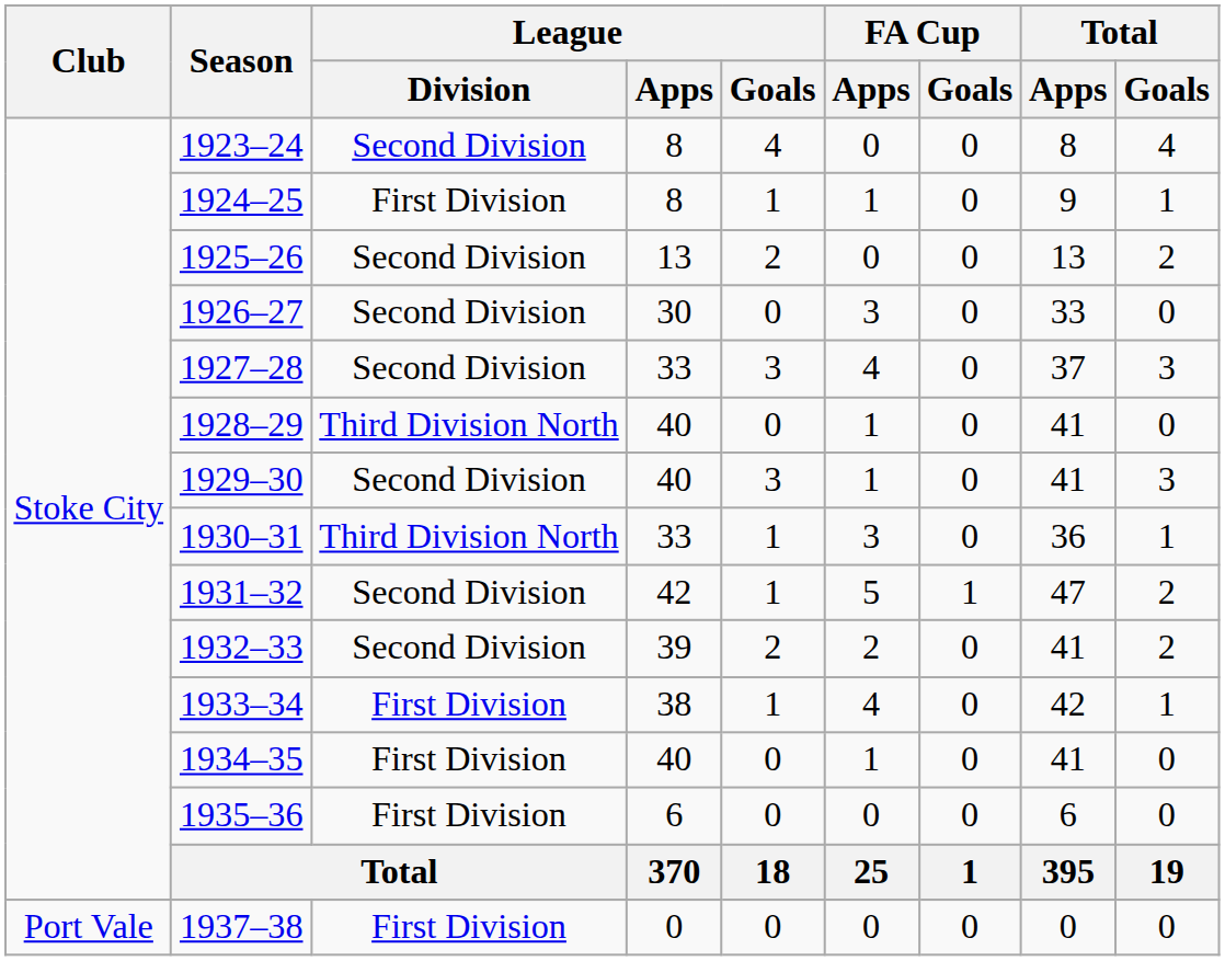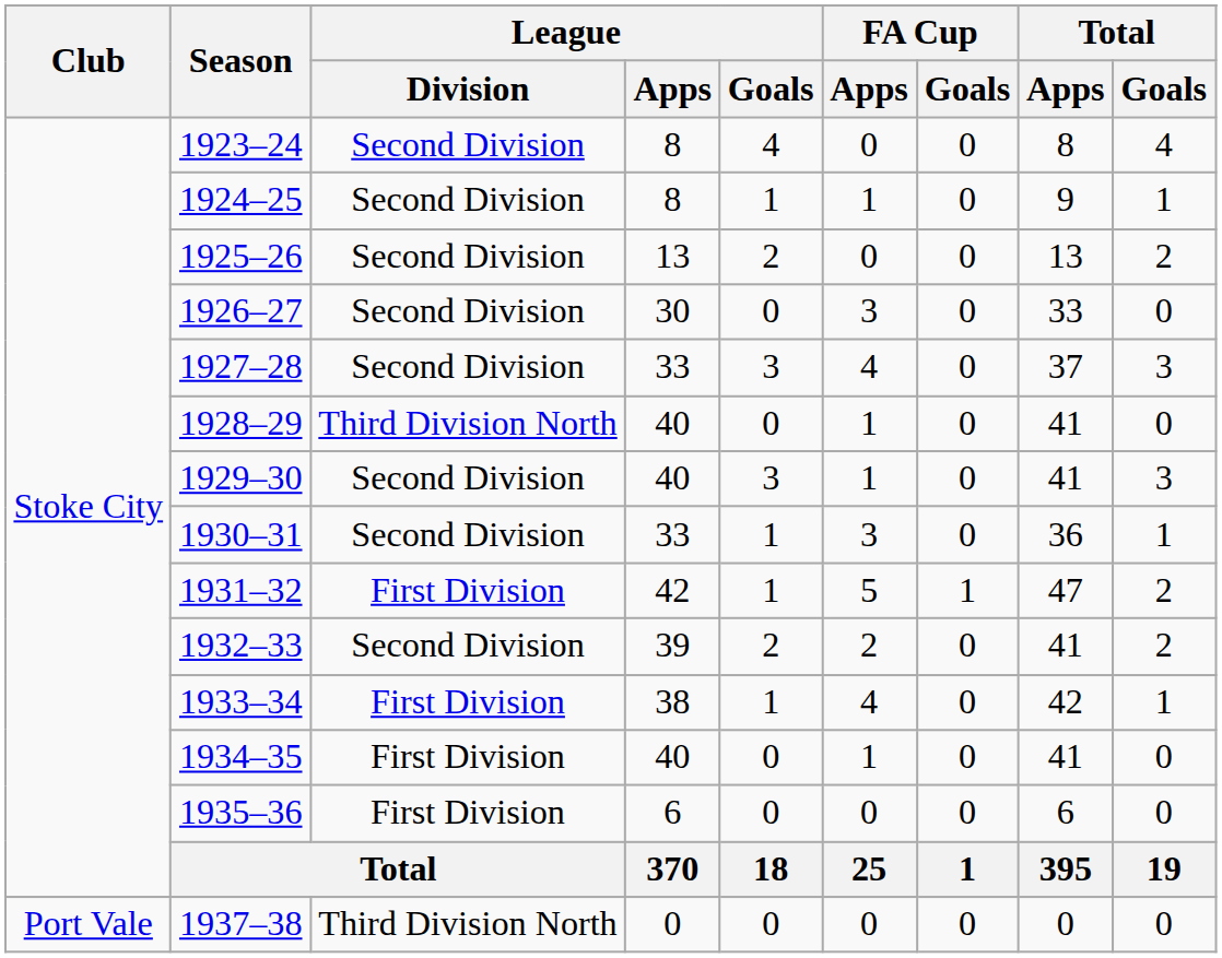1924–25 | League / Division: First Division -> Second Division
1930–31 | League / Division: Third Division North -> Second Division
1931–32 | League / Division: Second Division -> First Division
1937–38 | League / Division: First Division -> Third Division North
